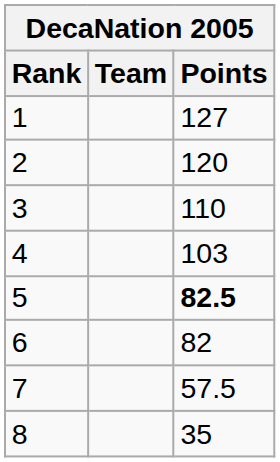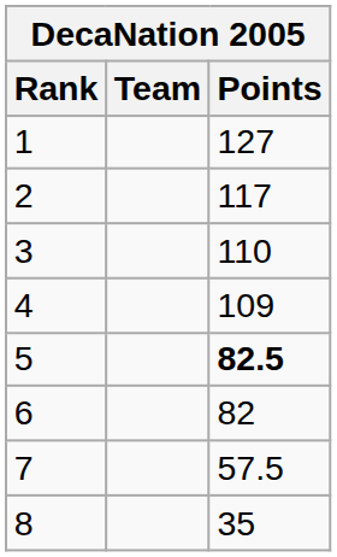2 | Points: 120 -> 117
4 | Points: 103 -> 109
